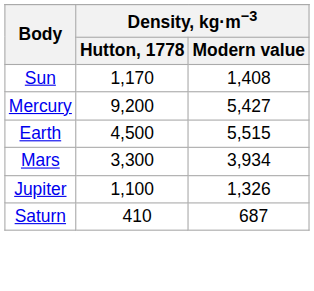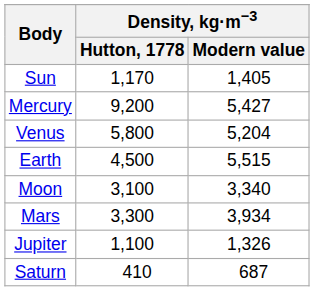Sun | Density, kg·m−3 / Modern value: 1,408 -> 1,405
+ row: Venus | 5,800 | 5,204
+ row: Moon | 3,100 | 3,340
